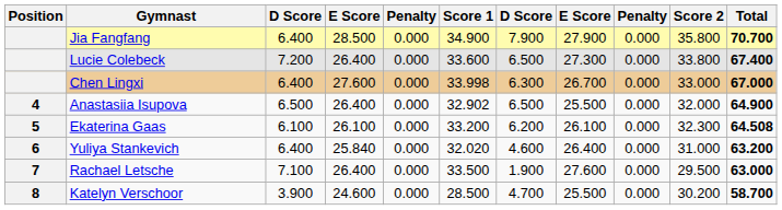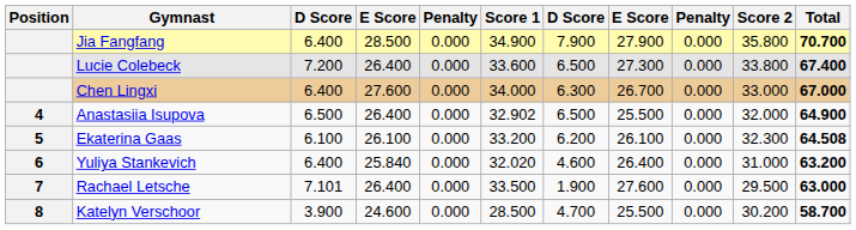Chen Lingxi | Score 1: 33.998 -> 34.000
Rachael Letsche | column 3: 7.100 -> 7.101
